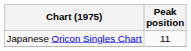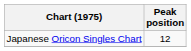Japanese Oricon Singles Chart | Peak position: 11 -> 12
